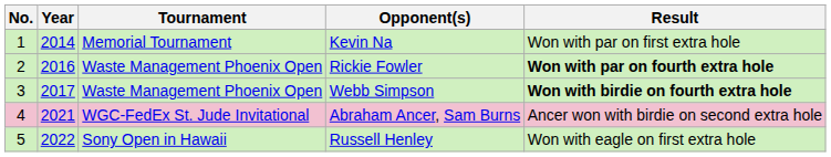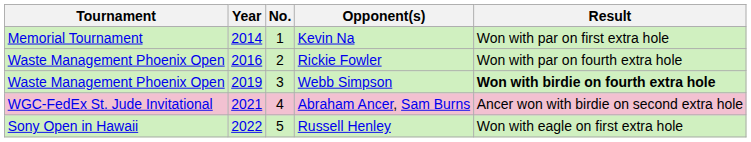columns swapped: No. <-> Tournament
Rickie Fowler | Result: bold -> normal
Webb Simpson | Year: 2017 -> 2019
